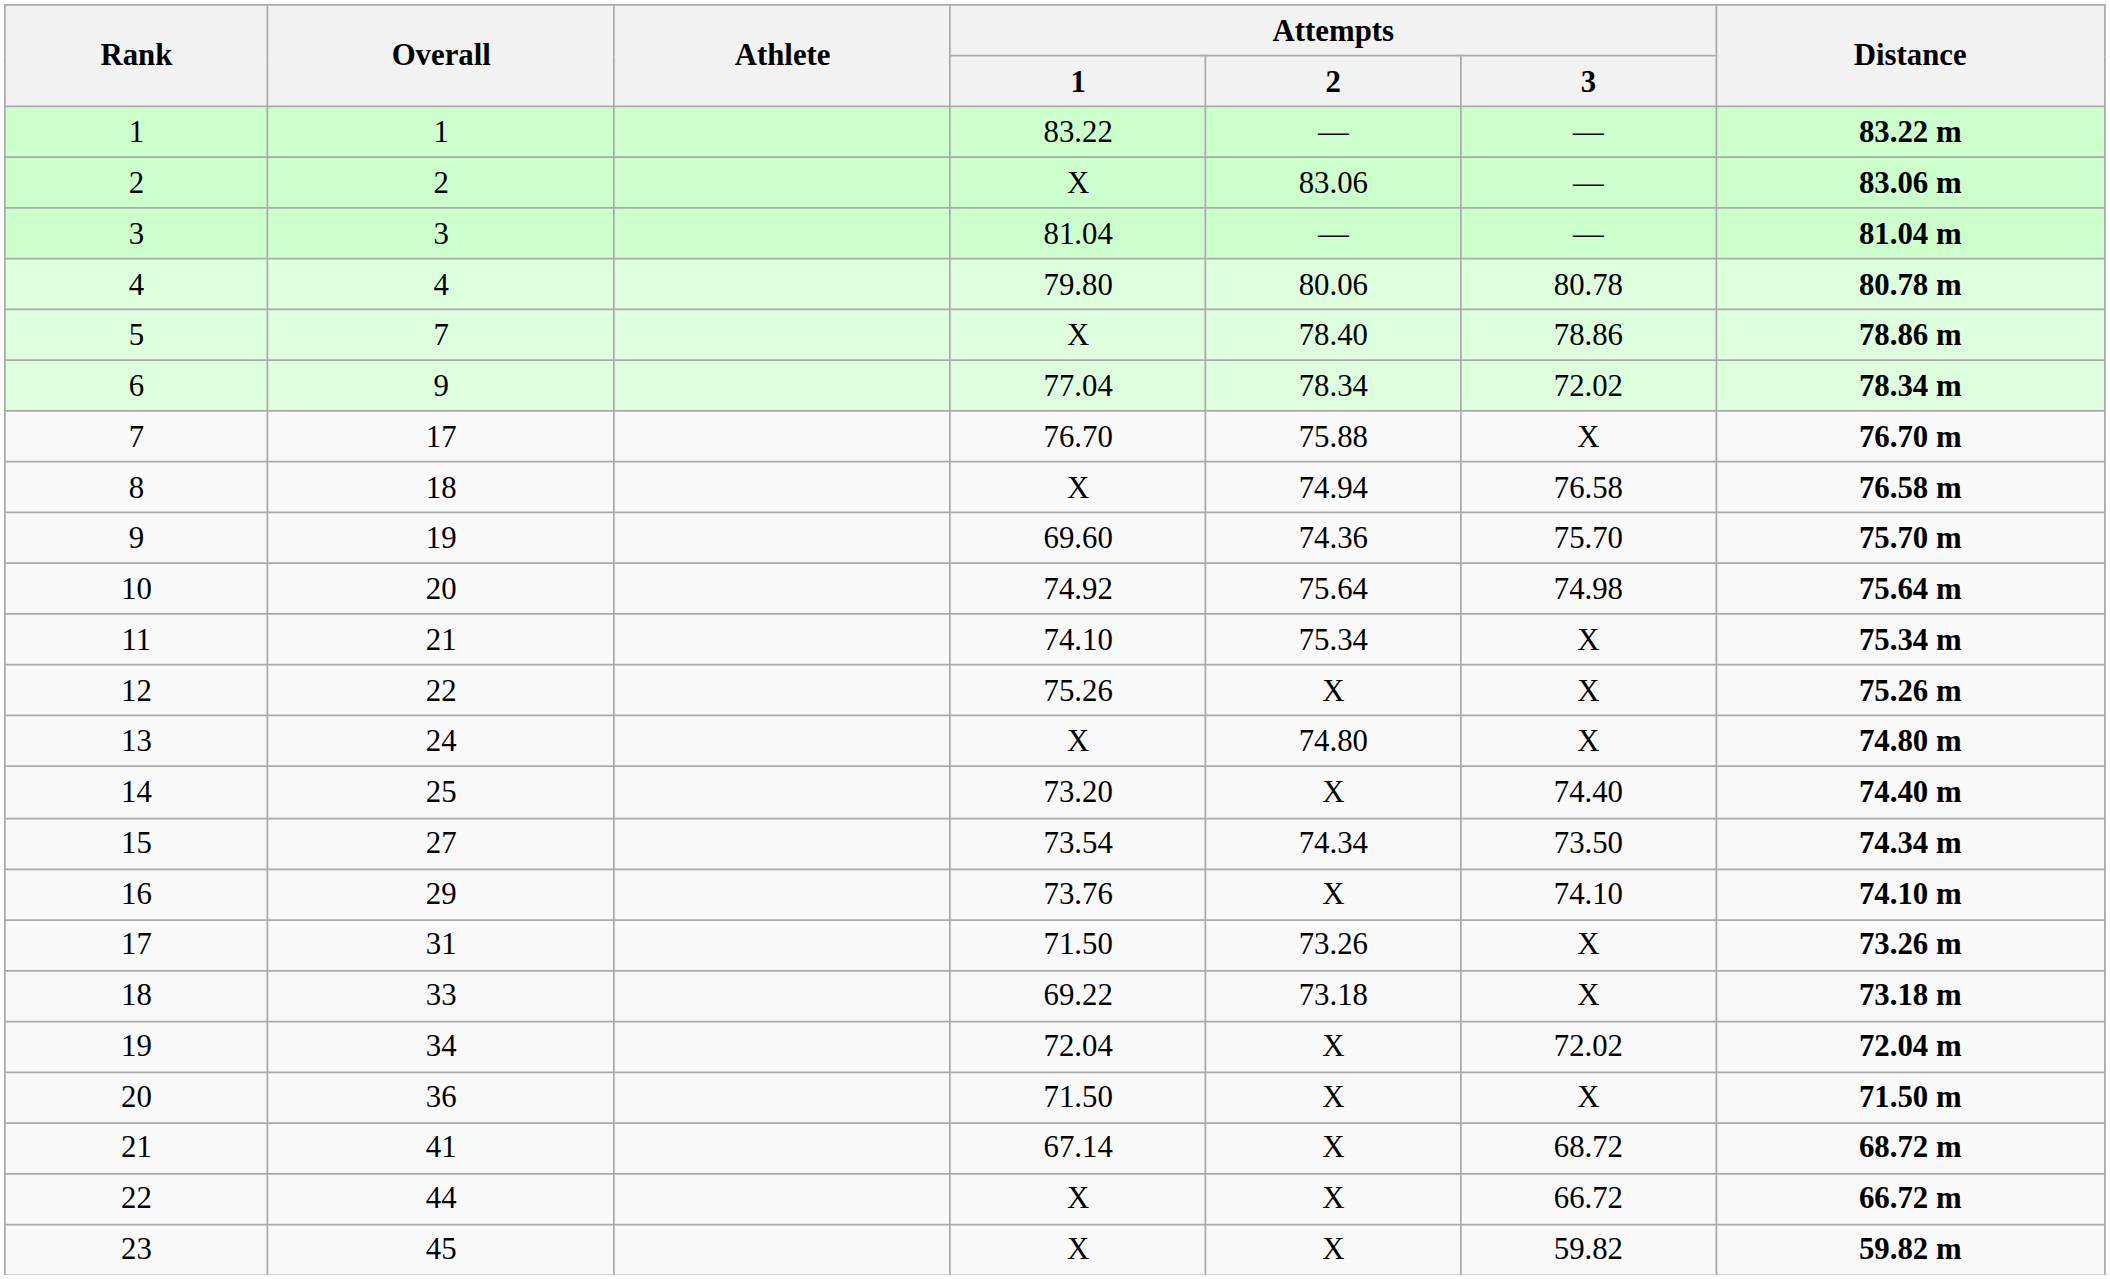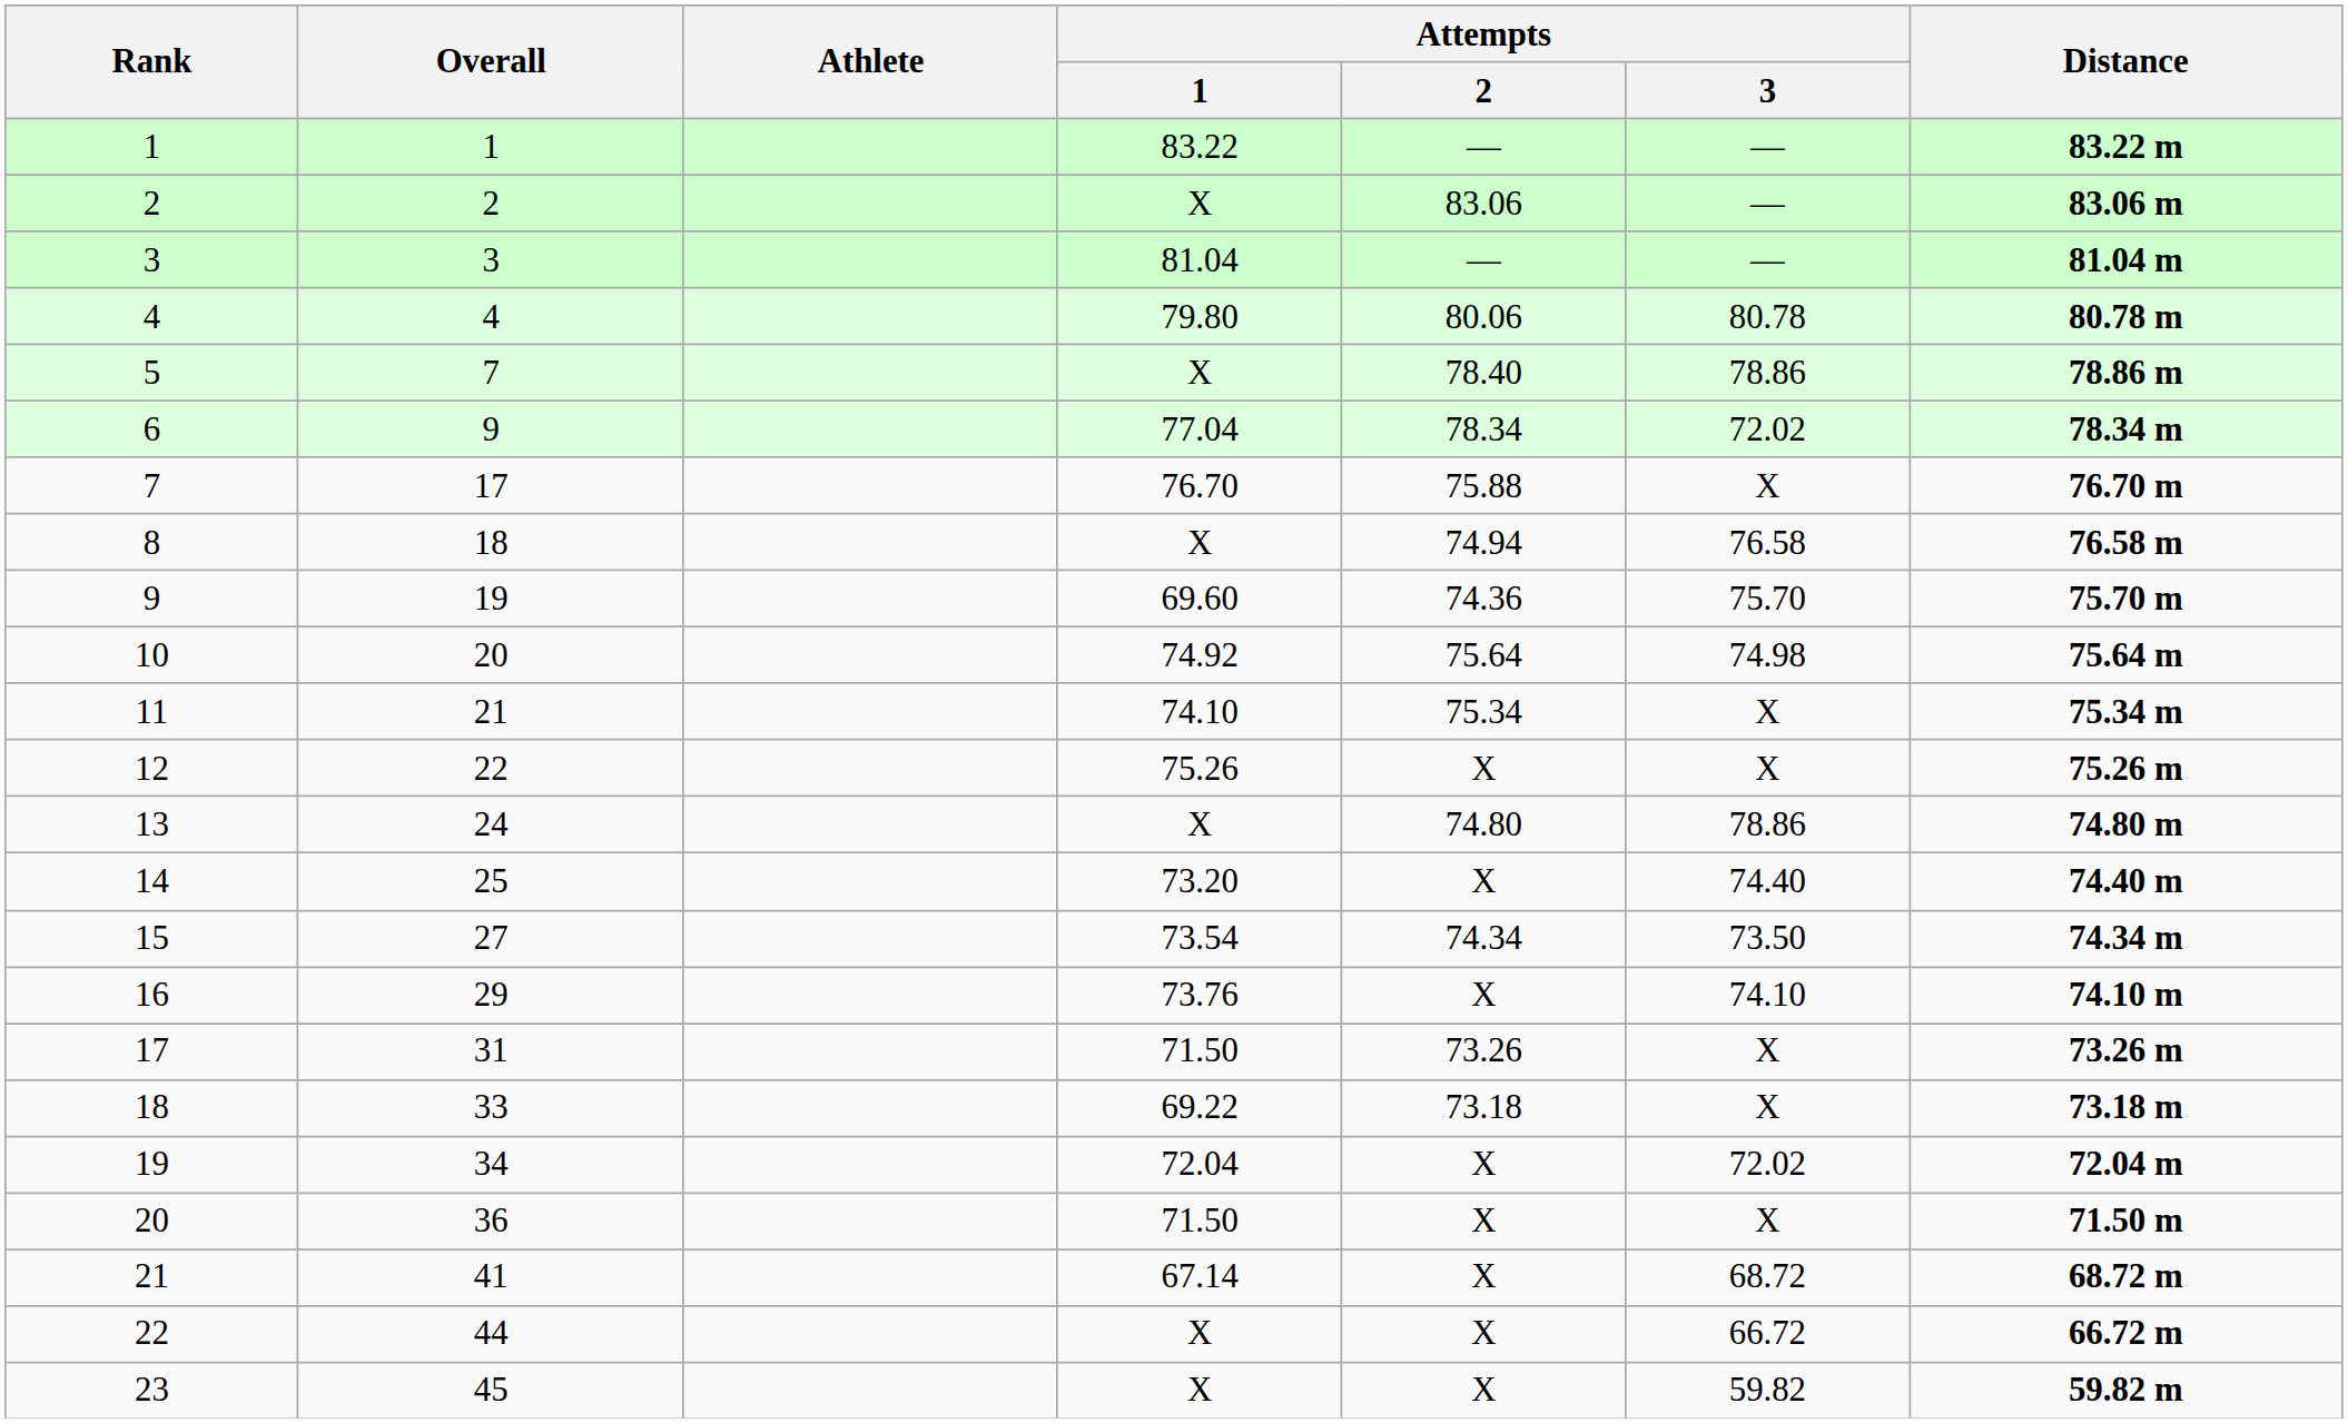13 | Attempts / 3: X -> 78.86
